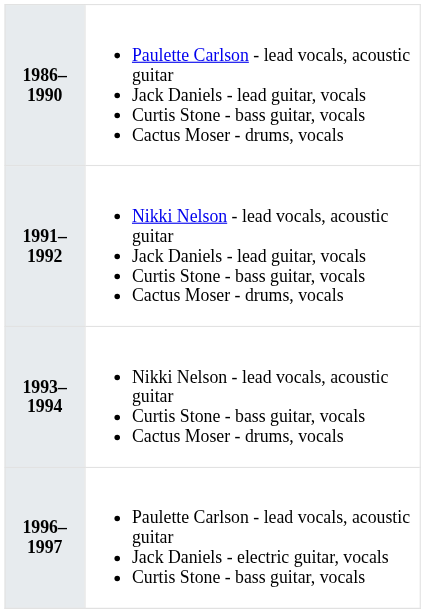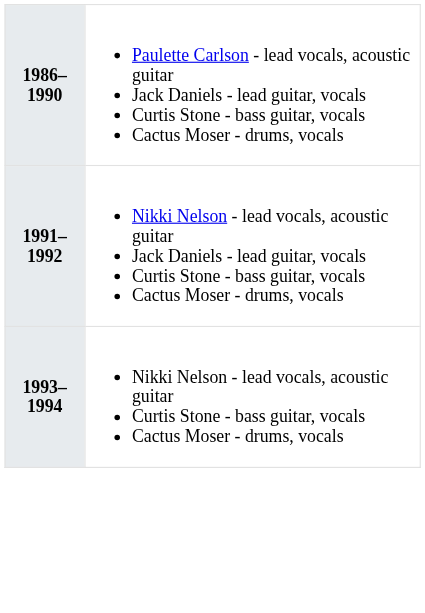- row: 1996–1997 | Paulette Carlson - lead vocals, acoustic guitar Jack Daniels - electric guitar, vocals Curtis Stone - bass guitar, vocals
